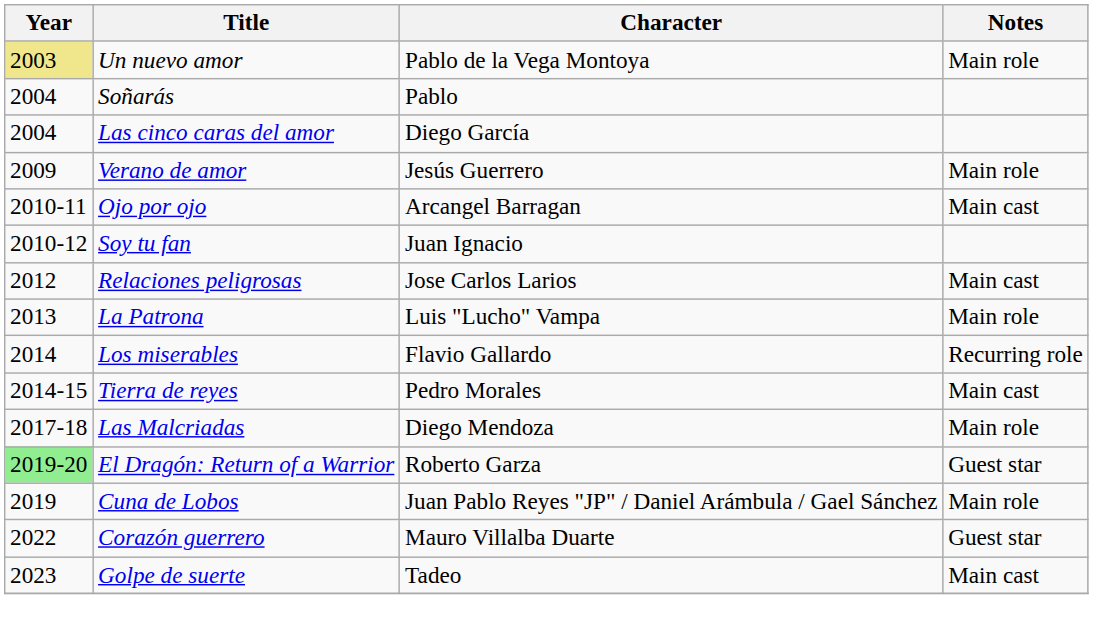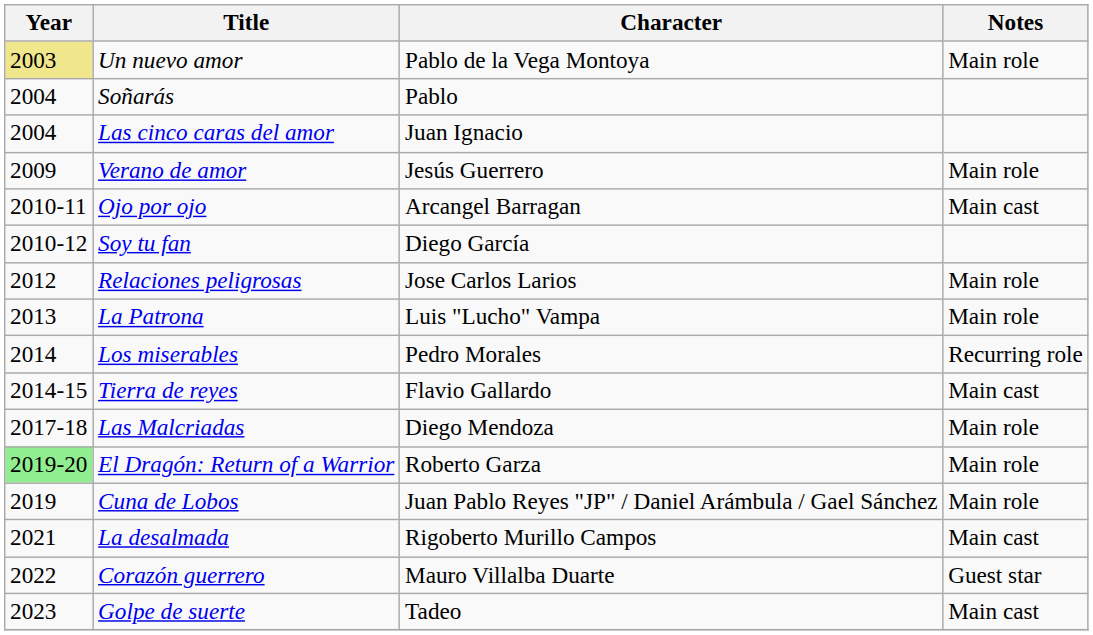Las cinco caras del amor | Character: Diego García -> Juan Ignacio
Soy tu fan | Character: Juan Ignacio -> Diego García
Relaciones peligrosas | Notes: Main cast -> Main role
Los miserables | Character: Flavio Gallardo -> Pedro Morales
Tierra de reyes | Character: Pedro Morales -> Flavio Gallardo
El Dragón: Return of a Warrior | Notes: Guest star -> Main role
+ row: 2021 | La desalmada | Rigoberto Murillo Campos | Main cast
